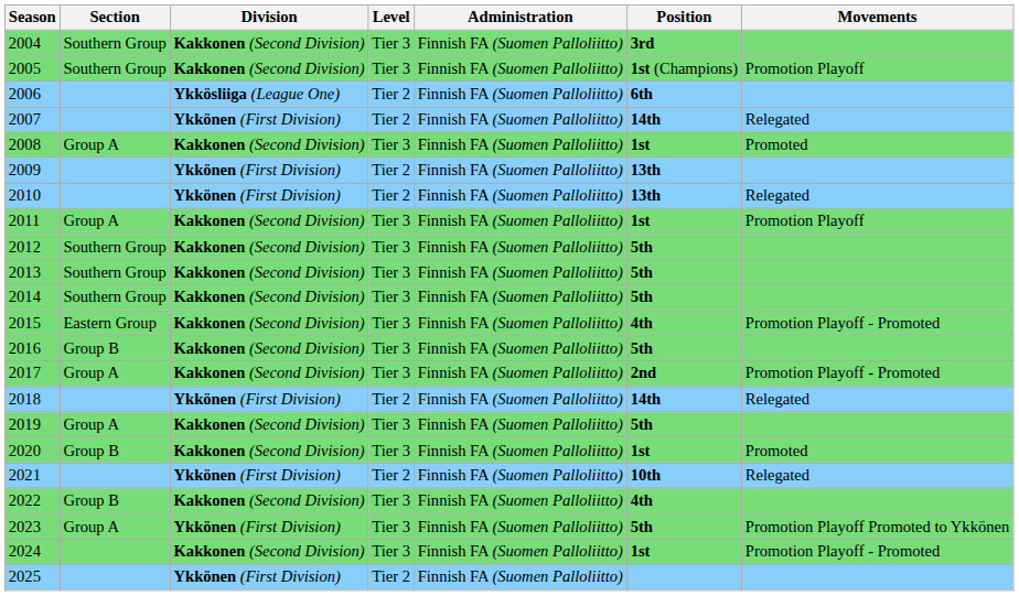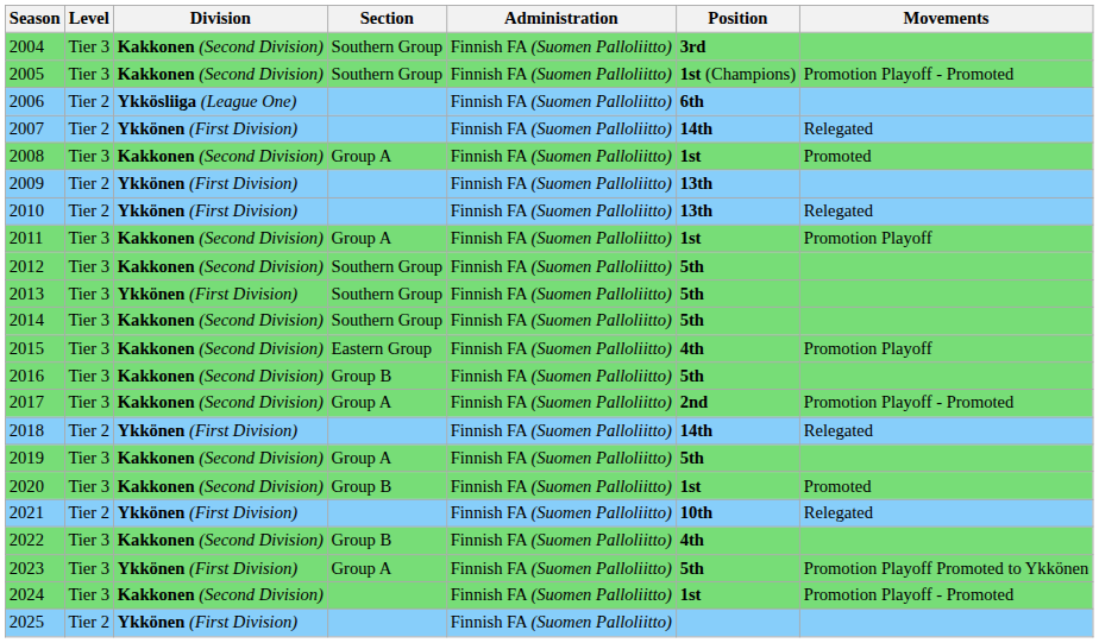columns swapped: Level <-> Section
2005 | Movements: Promotion Playoff -> Promotion Playoff - Promoted
2013 | Division: Kakkonen (Second Division) -> Ykkönen (First Division)
2015 | Movements: Promotion Playoff - Promoted -> Promotion Playoff
